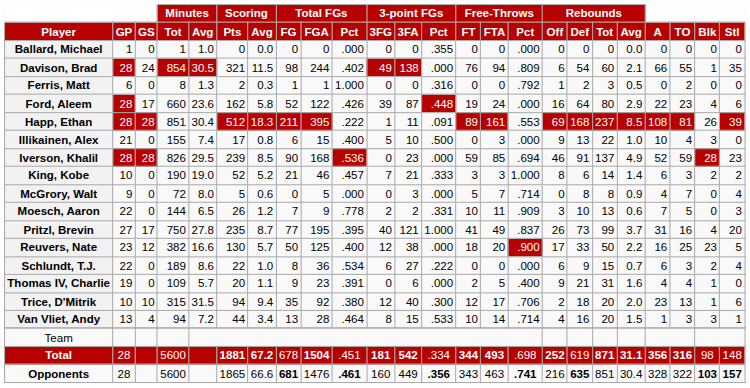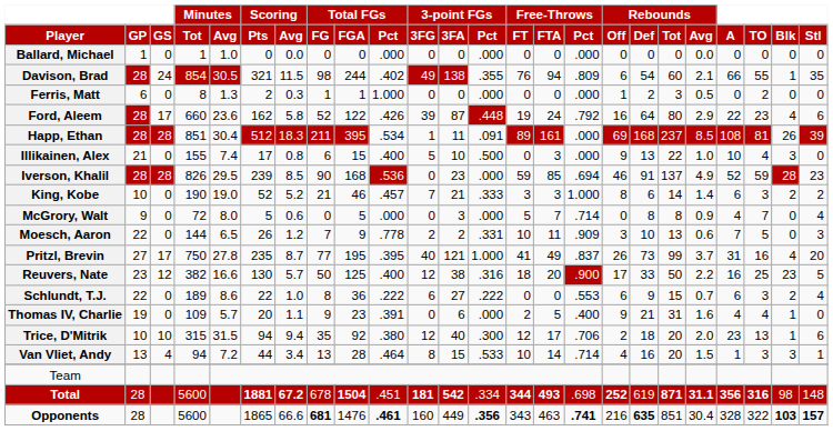Ballard, Michael | 3-point FGs / Pct: .355 -> .000
Davison, Brad | 3-point FGs / Pct: .000 -> .355
Ferris, Matt | 3-point FGs / Pct: .316 -> .000
Ferris, Matt | Free-Throws / Pct: .792 -> .000
Ford, Aleem | Free-Throws / Pct: .000 -> .792
Happ, Ethan | Total FGs / Pct: .222 -> .534
Happ, Ethan | Free-Throws / Pct: .553 -> .000
Reuvers, Nate | 3-point FGs / Pct: .000 -> .316
Schlundt, T.J. | Total FGs / Pct: .534 -> .222
Schlundt, T.J. | Free-Throws / Pct: .000 -> .553
